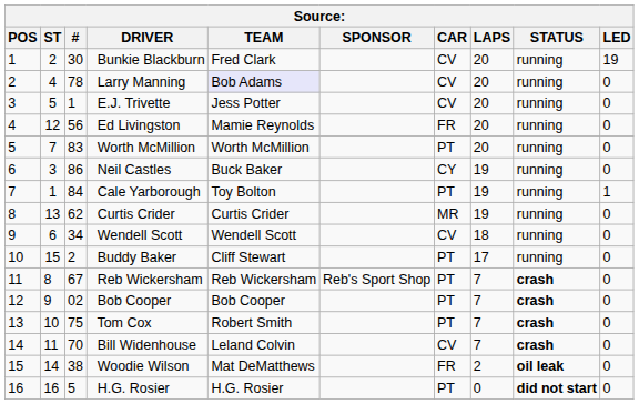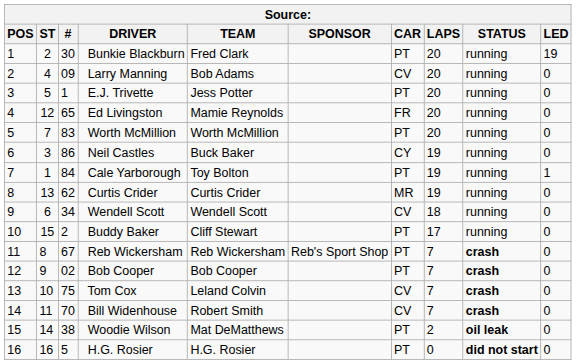Bunkie Blackburn | CAR: CV -> PT
Larry Manning | #: 78 -> 09
Larry Manning | TEAM: lavender background -> no background
E.J. Trivette | CAR: CV -> PT
Ed Livingston | #: 56 -> 65
Tom Cox | TEAM: Robert Smith -> Leland Colvin
Tom Cox | CAR: PT -> CV
Bill Widenhouse | TEAM: Leland Colvin -> Robert Smith
Woodie Wilson | CAR: FR -> PT
